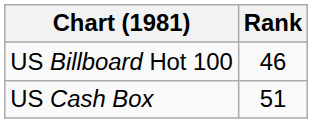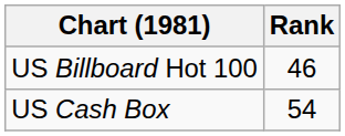US Cash Box | Rank: 51 -> 54
